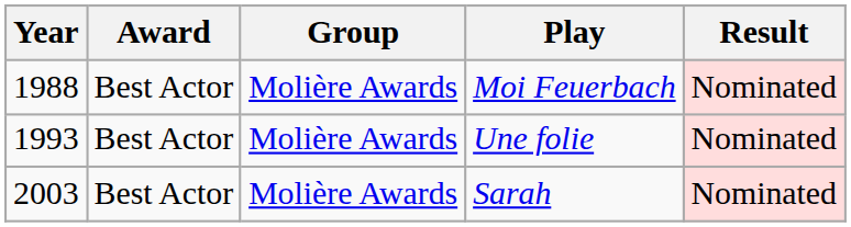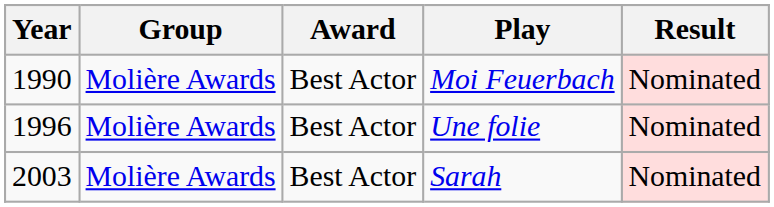columns swapped: Group <-> Award
Moi Feuerbach | Year: 1988 -> 1990
Une folie | Year: 1993 -> 1996
